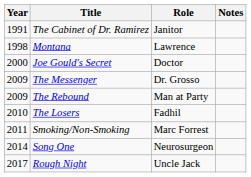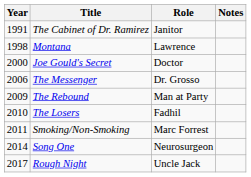The Messenger | Year: 2009 -> 2006
